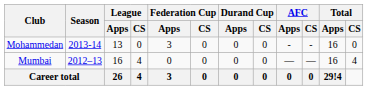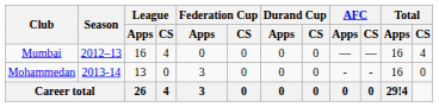rows swapped: Mumbai <-> Mohammedan
